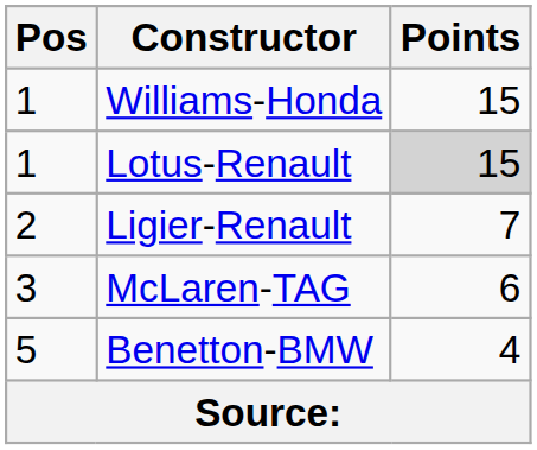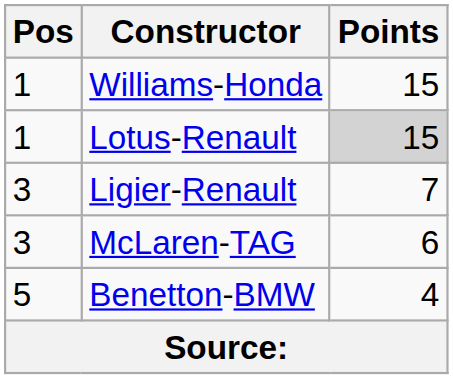Ligier-Renault | Pos: 2 -> 3
